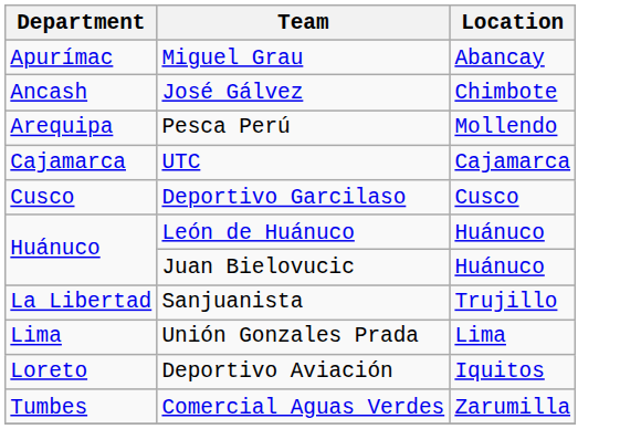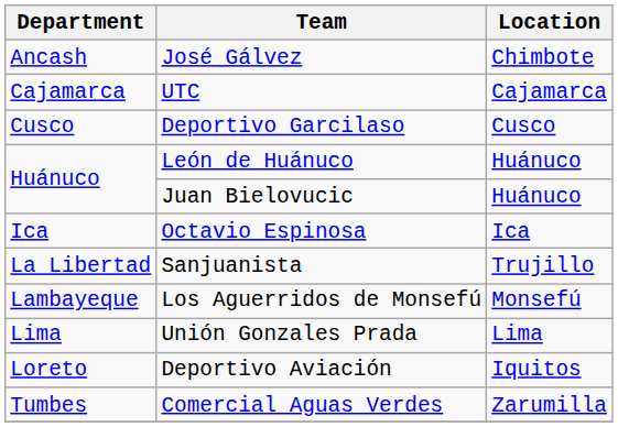- row: Apurímac | Miguel Grau | Abancay
- row: Arequipa | Pesca Perú | Mollendo
+ row: Ica | Octavio Espinosa | Ica
+ row: Lambayeque | Los Aguerridos de Monsefú | Monsefú
